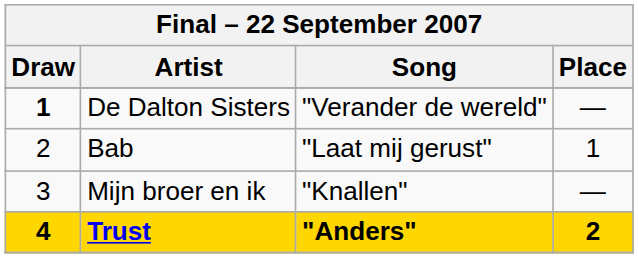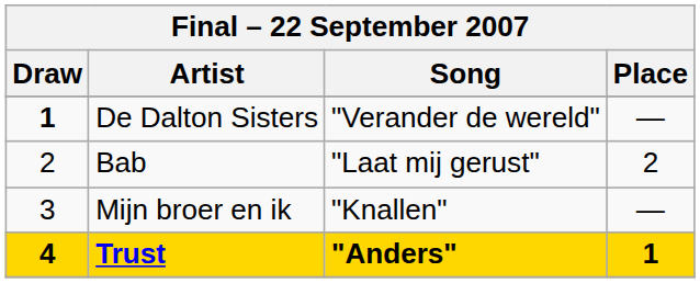Bab | Place: 1 -> 2
Trust | Place: 2 -> 1
